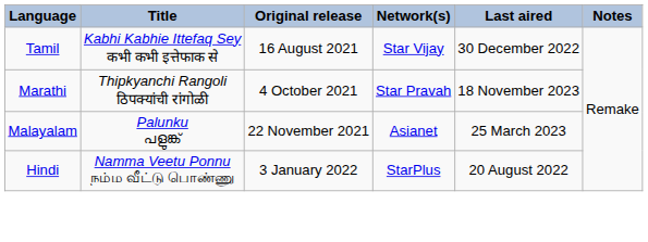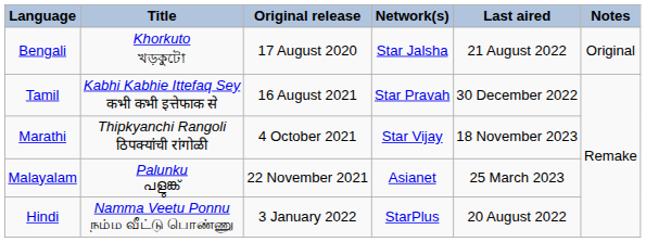+ row: Bengali | Khorkuto খড়কুটো | 17 August 2020 | Star Jalsha | 21 August 2022 | Original
Tamil | Network(s): Star Vijay -> Star Pravah
Marathi | Network(s): Star Pravah -> Star Vijay
